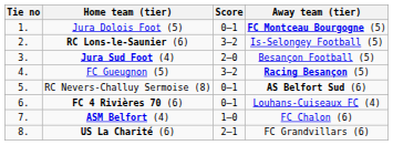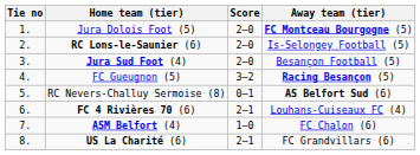Jura Dolois Foot (5) | Score: 0–1 -> 2–0
RC Lons-le-Saunier (6) | Score: 3–2 -> 2–0
FC 4 Rivières 70 (6) | Score: 0–1 -> 2–1
